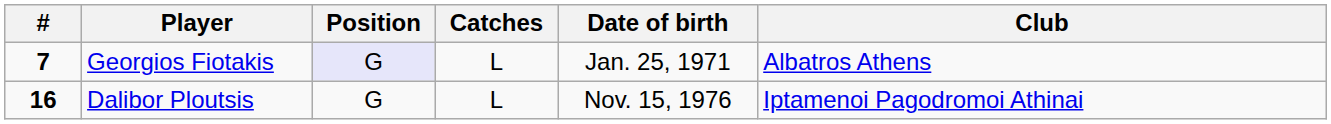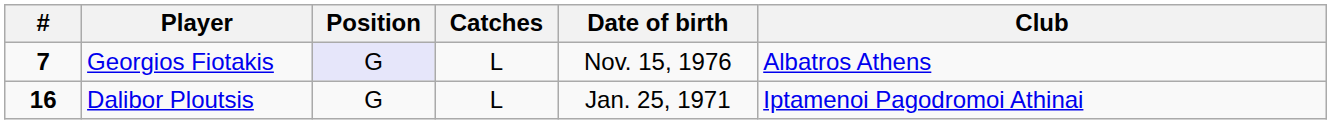Georgios Fiotakis | Date of birth: Jan. 25, 1971 -> Nov. 15, 1976
Dalibor Ploutsis | Date of birth: Nov. 15, 1976 -> Jan. 25, 1971
